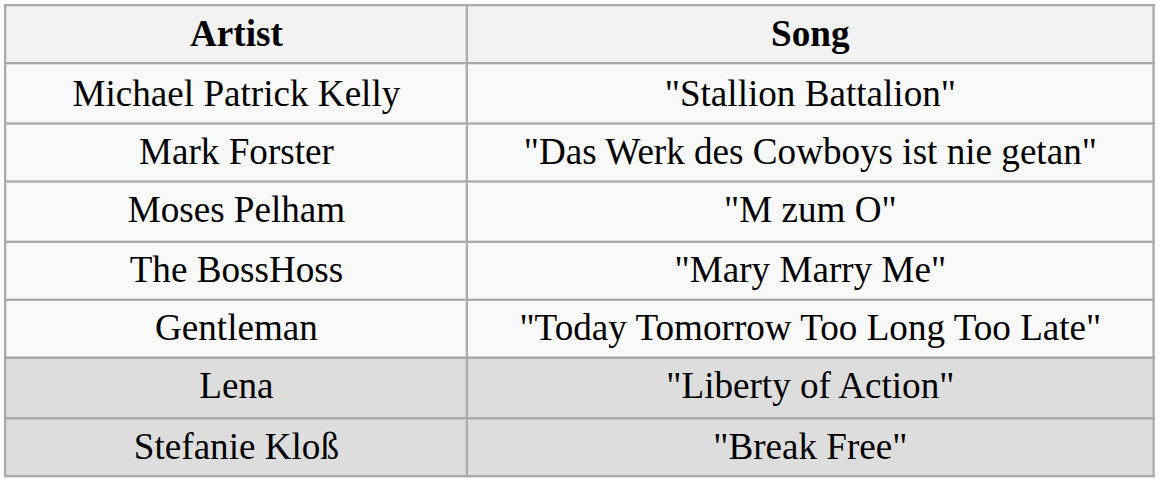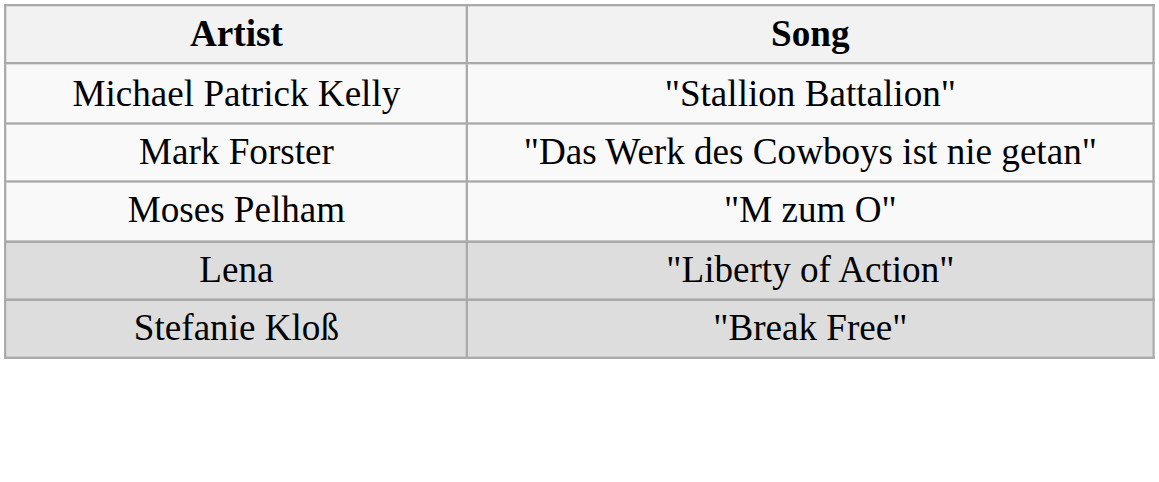- row: The BossHoss | "Mary Marry Me"
- row: Gentleman | "Today Tomorrow Too Long Too Late"
